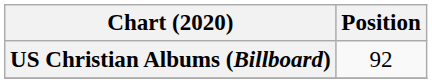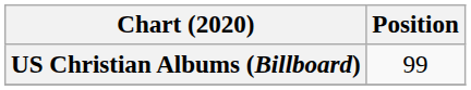US Christian Albums (Billboard) | Position: 92 -> 99
